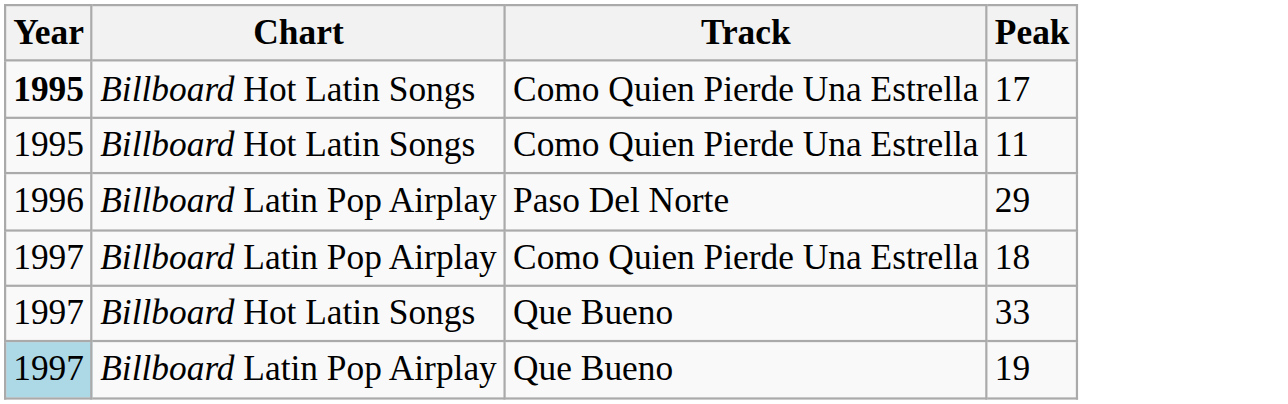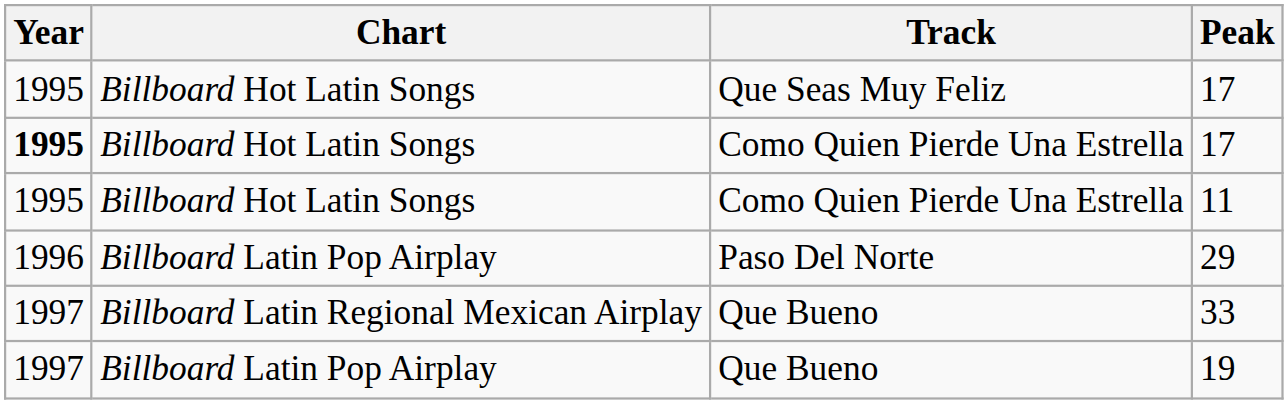+ row: 1995 | Billboard Hot Latin Songs | Que Seas Muy Feliz | 17
- row: 1997 | Billboard Latin Pop Airplay | Como Quien Pierde Una Estrella | 18
33 | Chart: Billboard Hot Latin Songs -> Billboard Latin Regional Mexican Airplay
19 | Year: lightblue background -> no background
